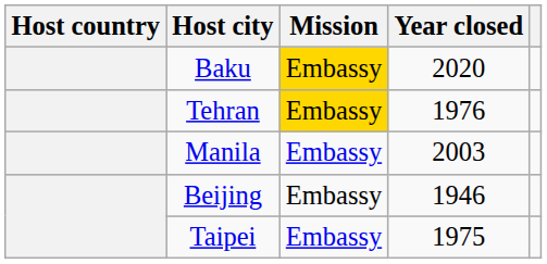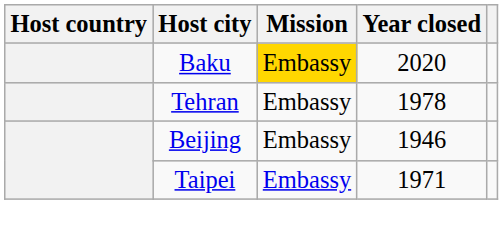Tehran | Mission: gold background -> no background
Tehran | Year closed: 1976 -> 1978
- row: Manila | Embassy | 2003
Taipei | Year closed: 1975 -> 1971
